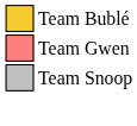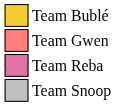+ row: Team Reba
